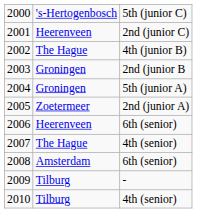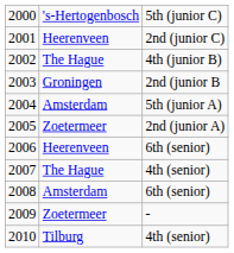2004 | column 2: Groningen -> Amsterdam
2009 | column 2: Tilburg -> Zoetermeer
